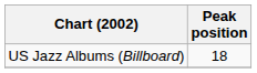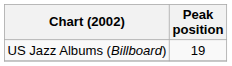US Jazz Albums (Billboard) | Peak position: 18 -> 19
